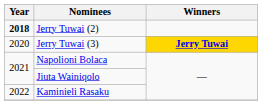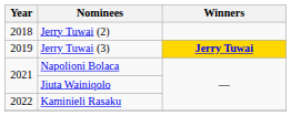Jerry Tuwai (2) | Year: bold -> normal
Jerry Tuwai (3) | Year: 2020 -> 2019
